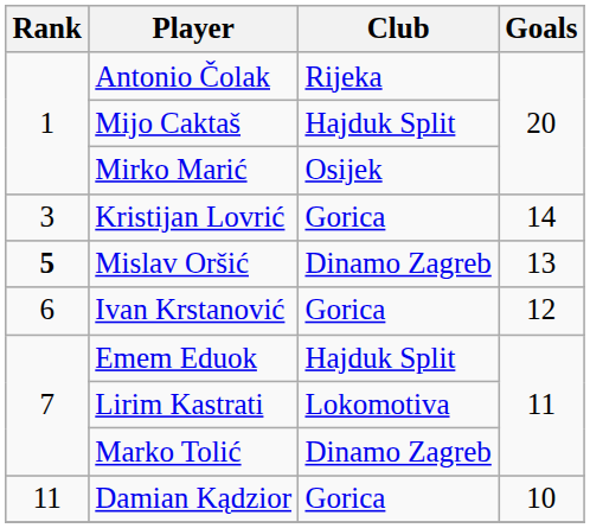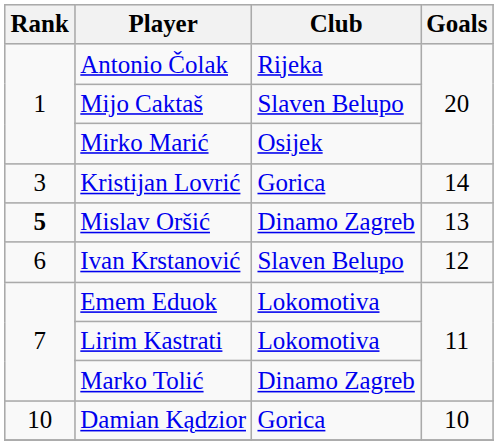Mijo Caktaš | Club: Hajduk Split -> Slaven Belupo
Ivan Krstanović | Club: Gorica -> Slaven Belupo
Emem Eduok | Club: Hajduk Split -> Lokomotiva
Damian Kądzior | Rank: 11 -> 10
